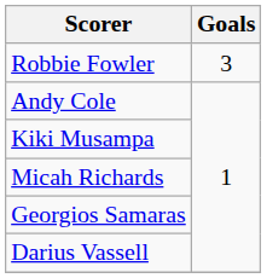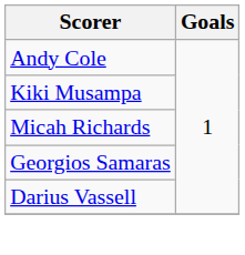- row: Robbie Fowler | 3
